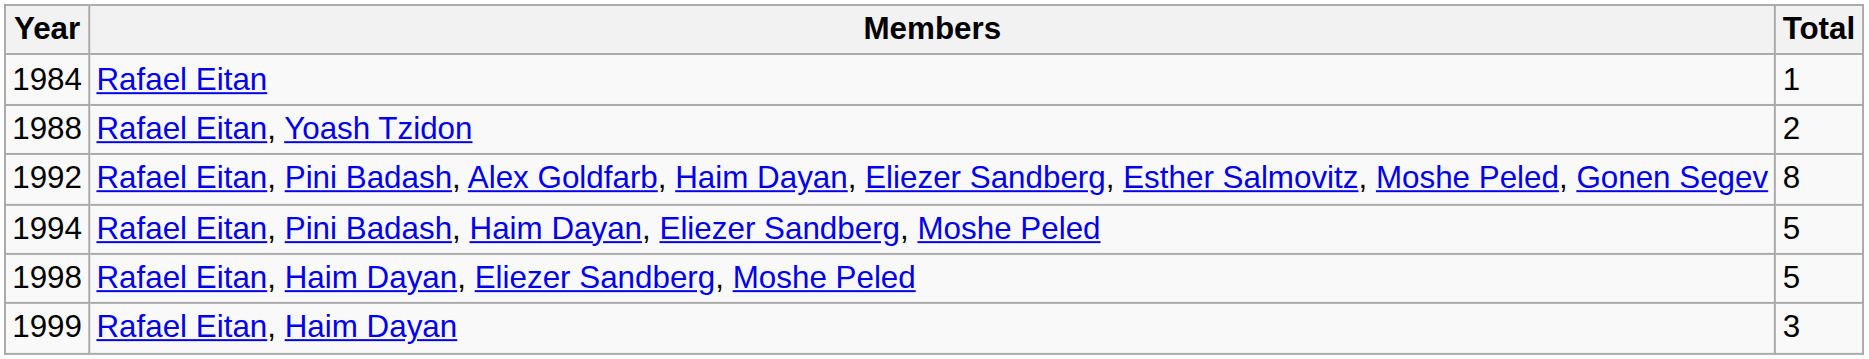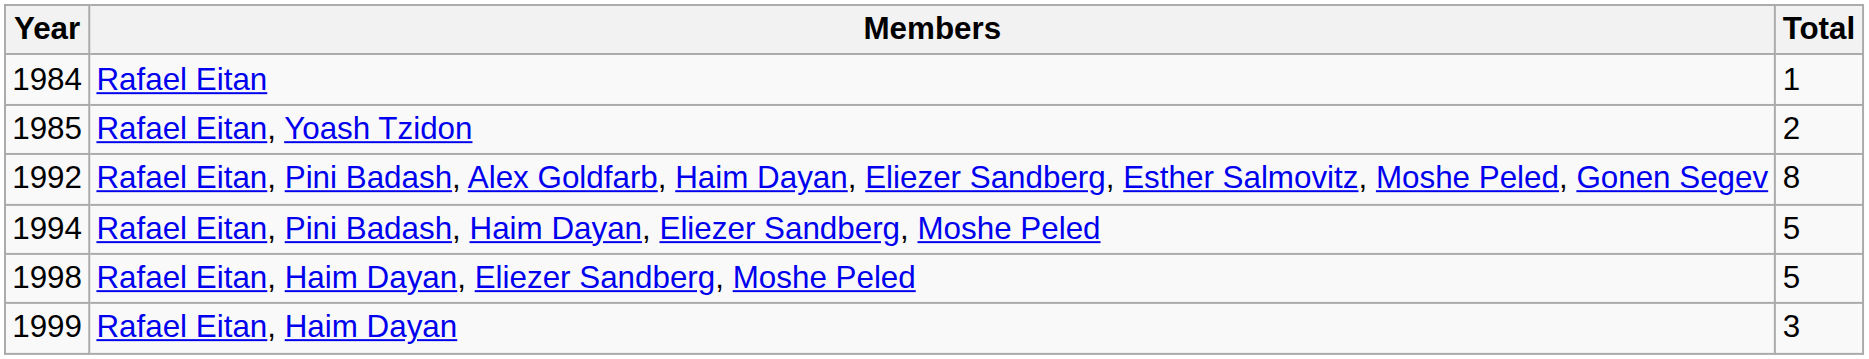Rafael Eitan, Yoash Tzidon | Year: 1988 -> 1985
